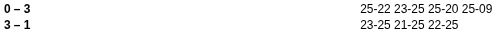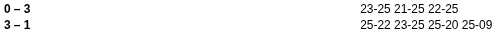0 – 3 | column 4: 25-22 23-25 25-20 25-09 -> 23-25 21-25 22-25
3 – 1 | column 4: 23-25 21-25 22-25 -> 25-22 23-25 25-20 25-09
